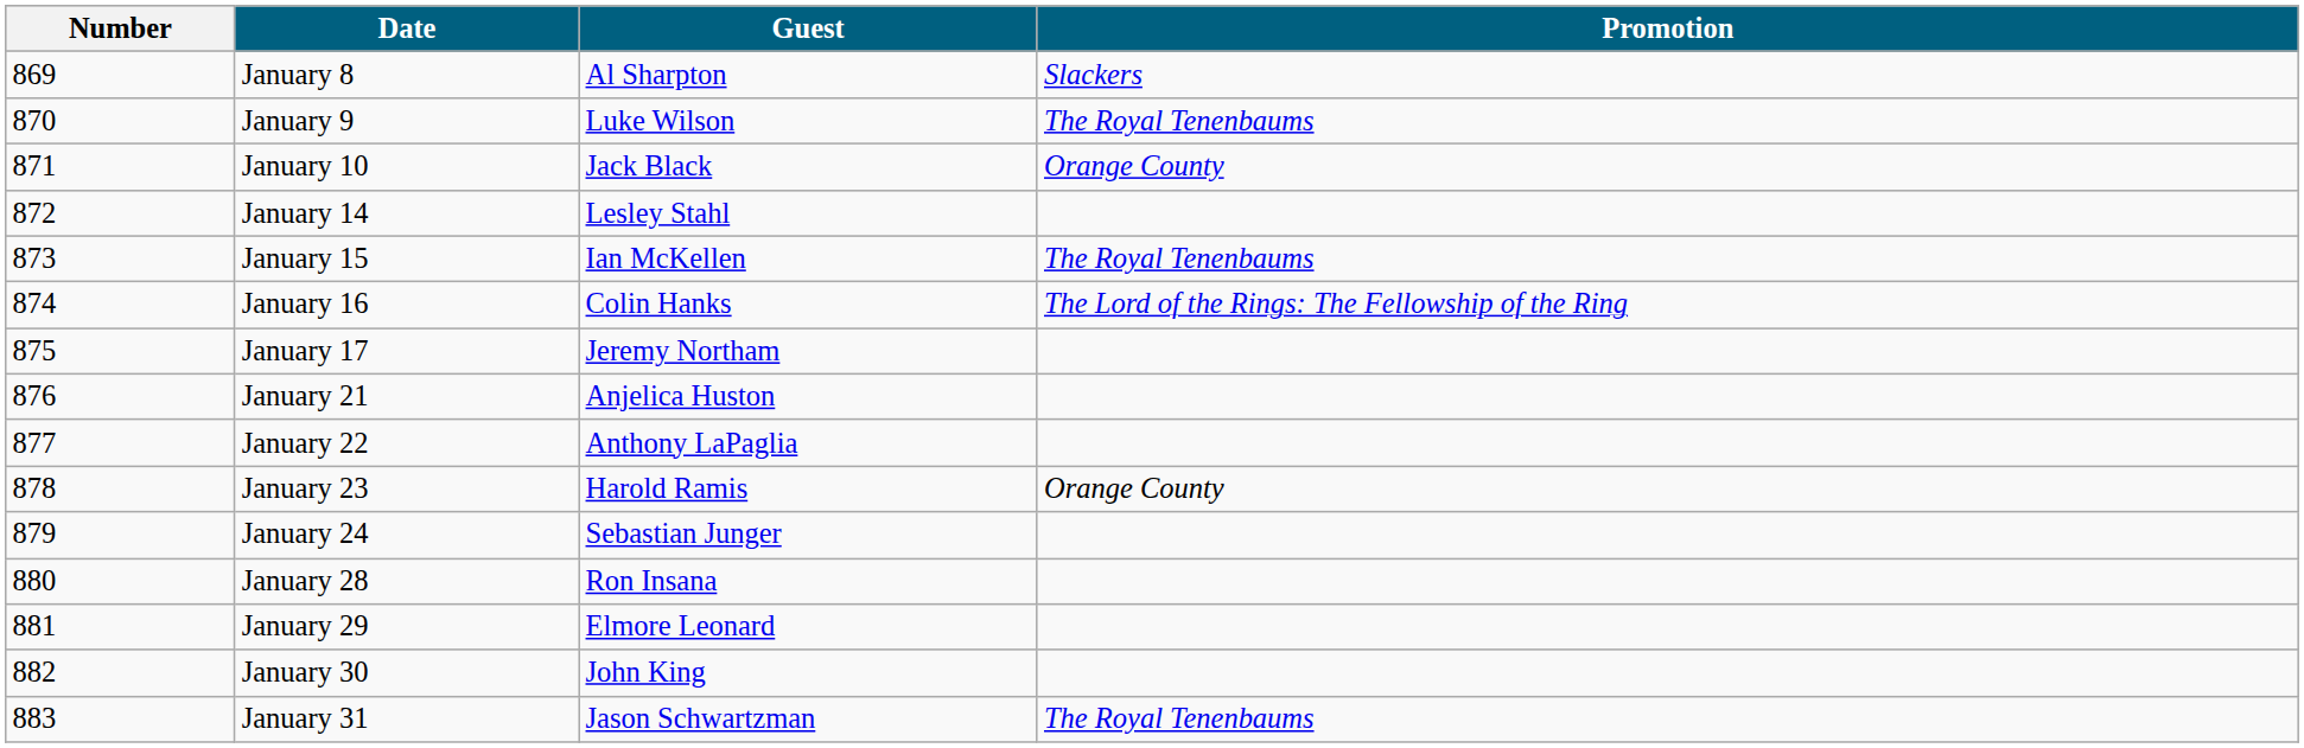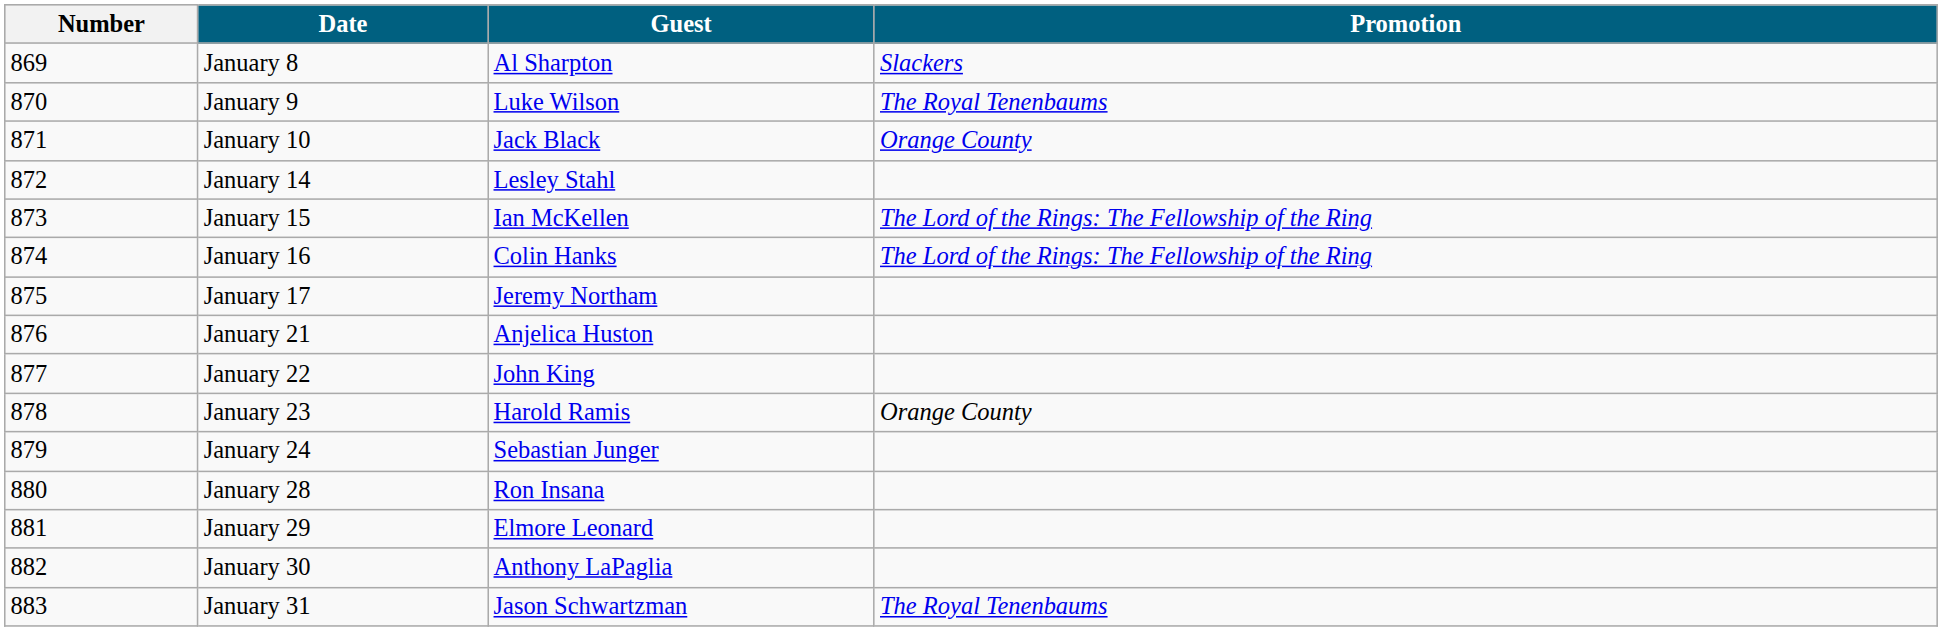January 15 | Promotion: The Royal Tenenbaums -> The Lord of the Rings: The Fellowship of the Ring
January 22 | Guest: Anthony LaPaglia -> John King
January 30 | Guest: John King -> Anthony LaPaglia
